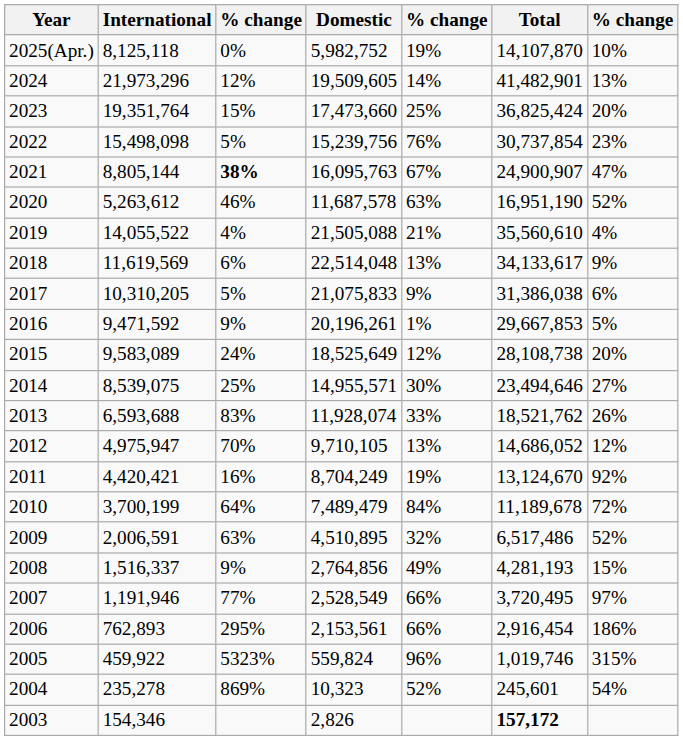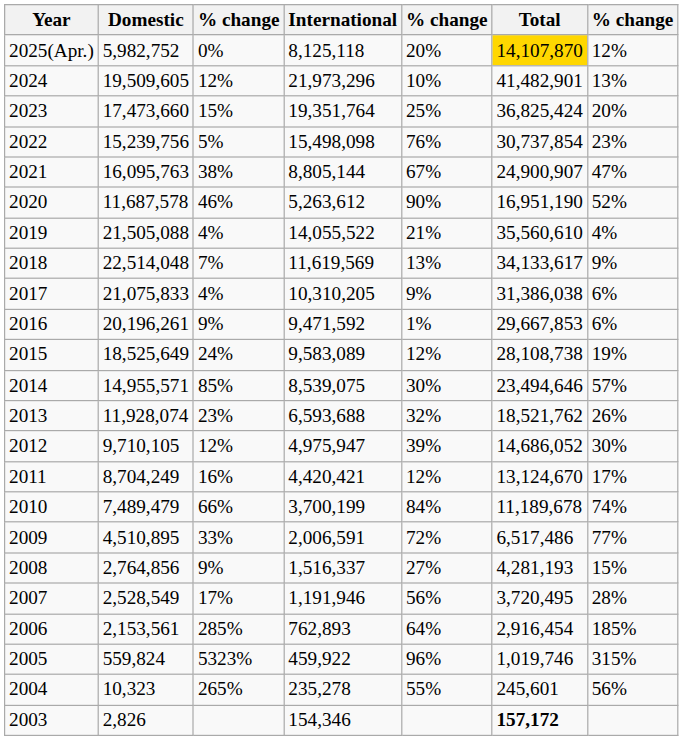columns swapped: Domestic <-> International
2025(Apr.) | column 5: 19% -> 20%
2025(Apr.) | Total: no background -> gold background
2025(Apr.) | column 7: 10% -> 12%
2024 | column 5: 14% -> 10%
2021 | column 3: bold -> normal
2020 | column 5: 63% -> 90%
2018 | column 3: 6% -> 7%
2017 | column 3: 5% -> 4%
2016 | column 7: 5% -> 6%
2015 | column 7: 20% -> 19%
2014 | column 3: 25% -> 85%
2014 | column 7: 27% -> 57%
2013 | column 3: 83% -> 23%
2013 | column 5: 33% -> 32%
2012 | column 3: 70% -> 12%
2012 | column 5: 13% -> 39%
2012 | column 7: 12% -> 30%
2011 | column 5: 19% -> 12%
2011 | column 7: 92% -> 17%
2010 | column 3: 64% -> 66%
2010 | column 7: 72% -> 74%
2009 | column 3: 63% -> 33%
2009 | column 5: 32% -> 72%
2009 | column 7: 52% -> 77%
2008 | column 5: 49% -> 27%
2007 | column 3: 77% -> 17%
2007 | column 5: 66% -> 56%
2007 | column 7: 97% -> 28%
2006 | column 3: 295% -> 285%
2006 | column 5: 66% -> 64%
2006 | column 7: 186% -> 185%
2004 | column 3: 869% -> 265%
2004 | column 5: 52% -> 55%
2004 | column 7: 54% -> 56%
